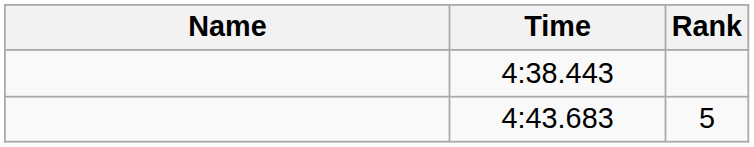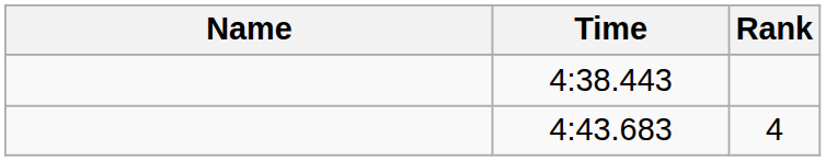4:43.683 | Rank: 5 -> 4
